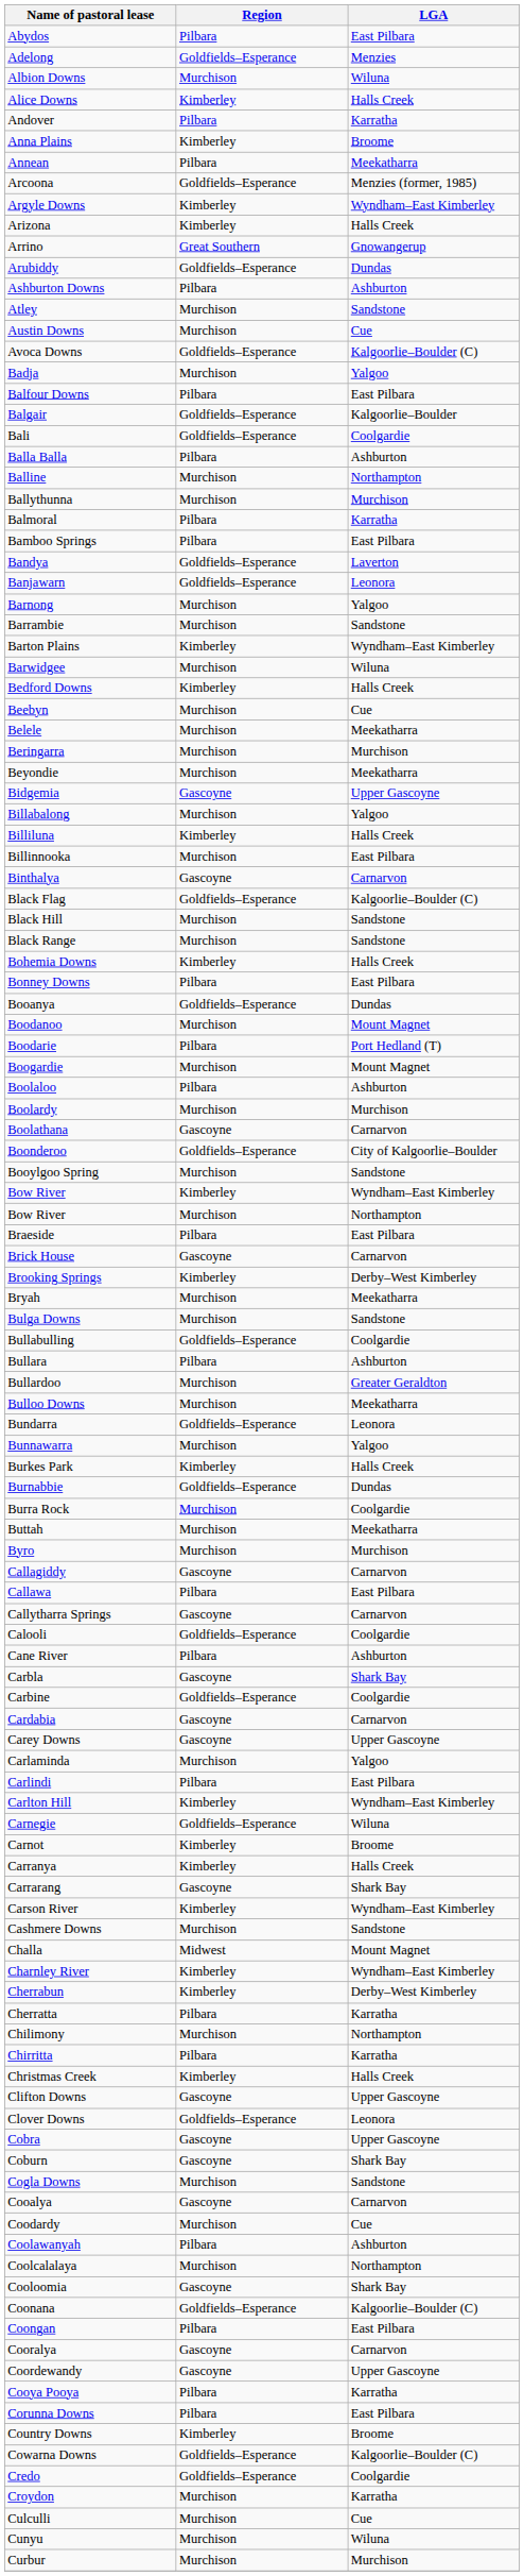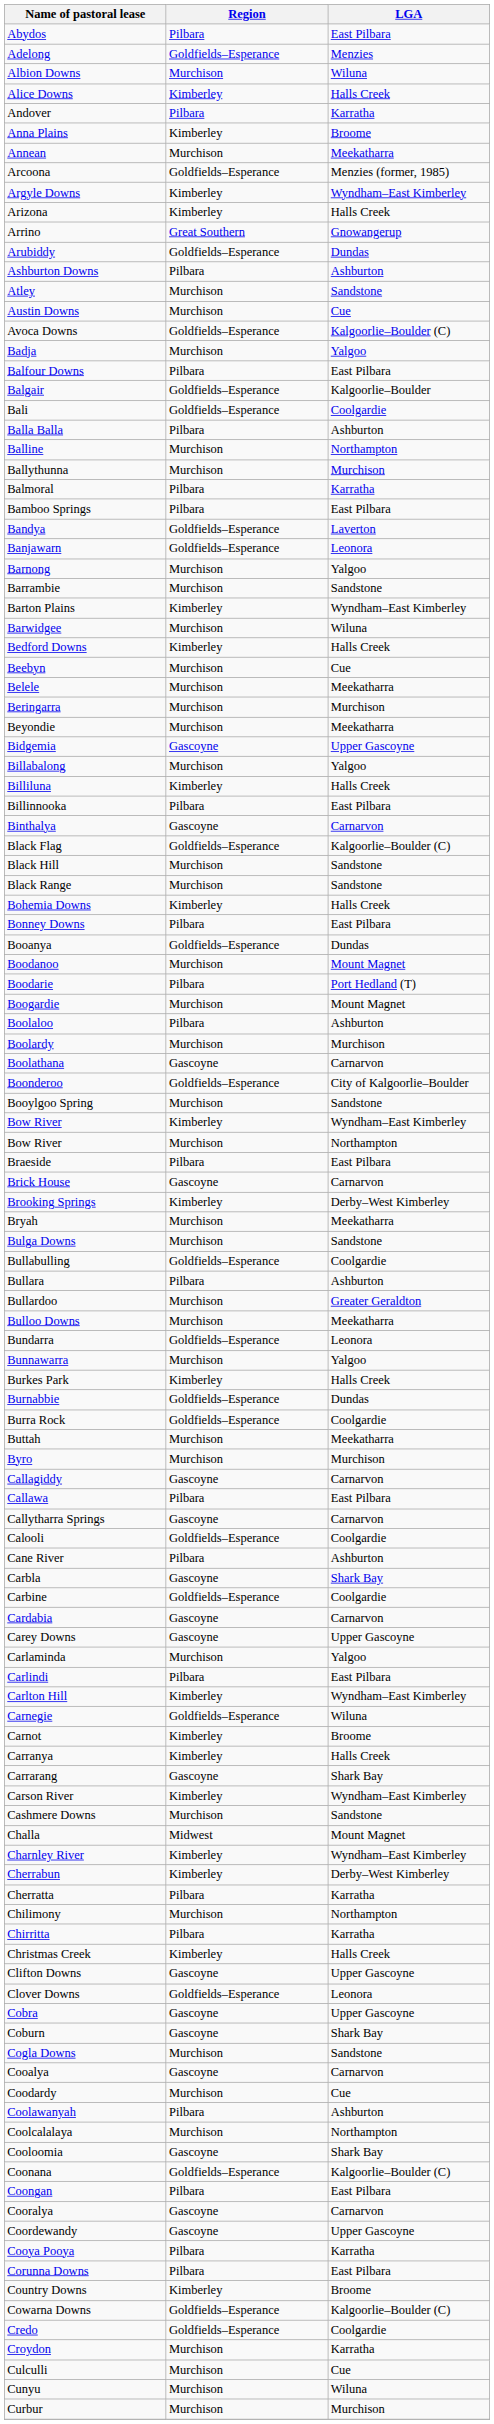Annean | Region: Pilbara -> Murchison
Billinnooka | Region: Murchison -> Pilbara
Burra Rock | Region: Murchison -> Goldfields–Esperance
